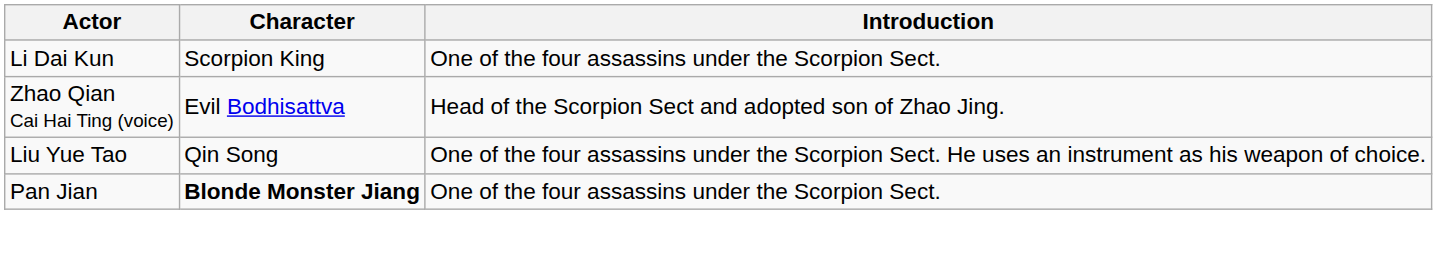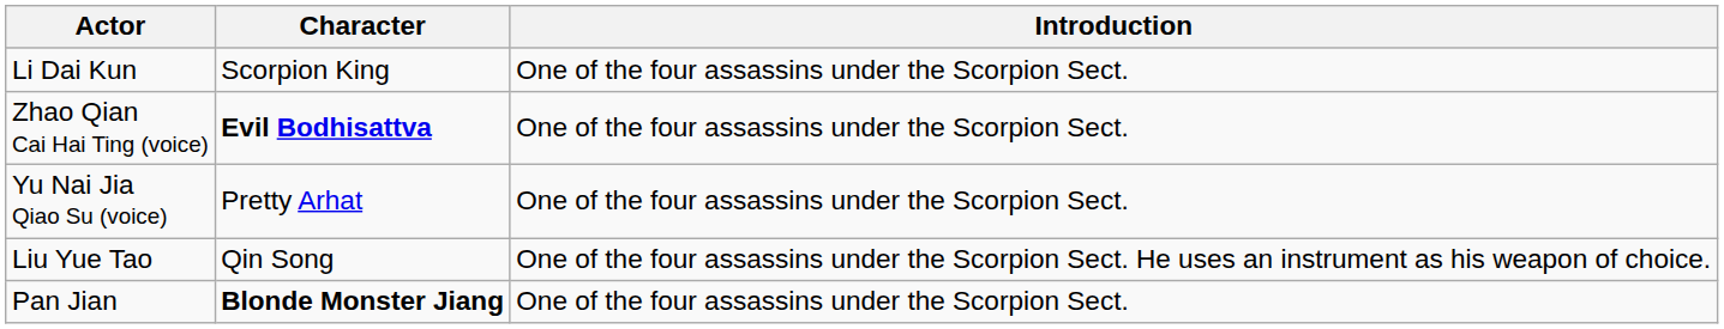Zhao Qian Cai Hai Ting (voice) | Character: normal -> bold
Zhao Qian Cai Hai Ting (voice) | Introduction: Head of the Scorpion Sect and adopted son of Zhao Jing. -> One of the four assassins under the Scorpion Sect.
+ row: Yu Nai Jia Qiao Su (voice) | Pretty Arhat | One of the four assassins under the Scorpion Sect.
